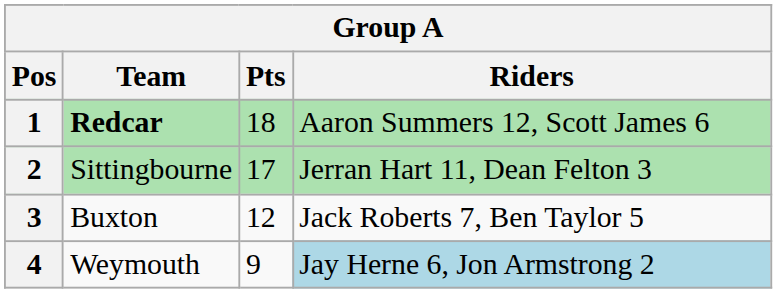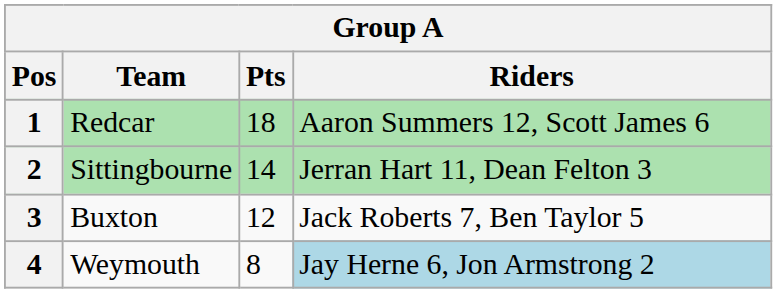1 | Team: bold -> normal
2 | Pts: 17 -> 14
4 | Pts: 9 -> 8
